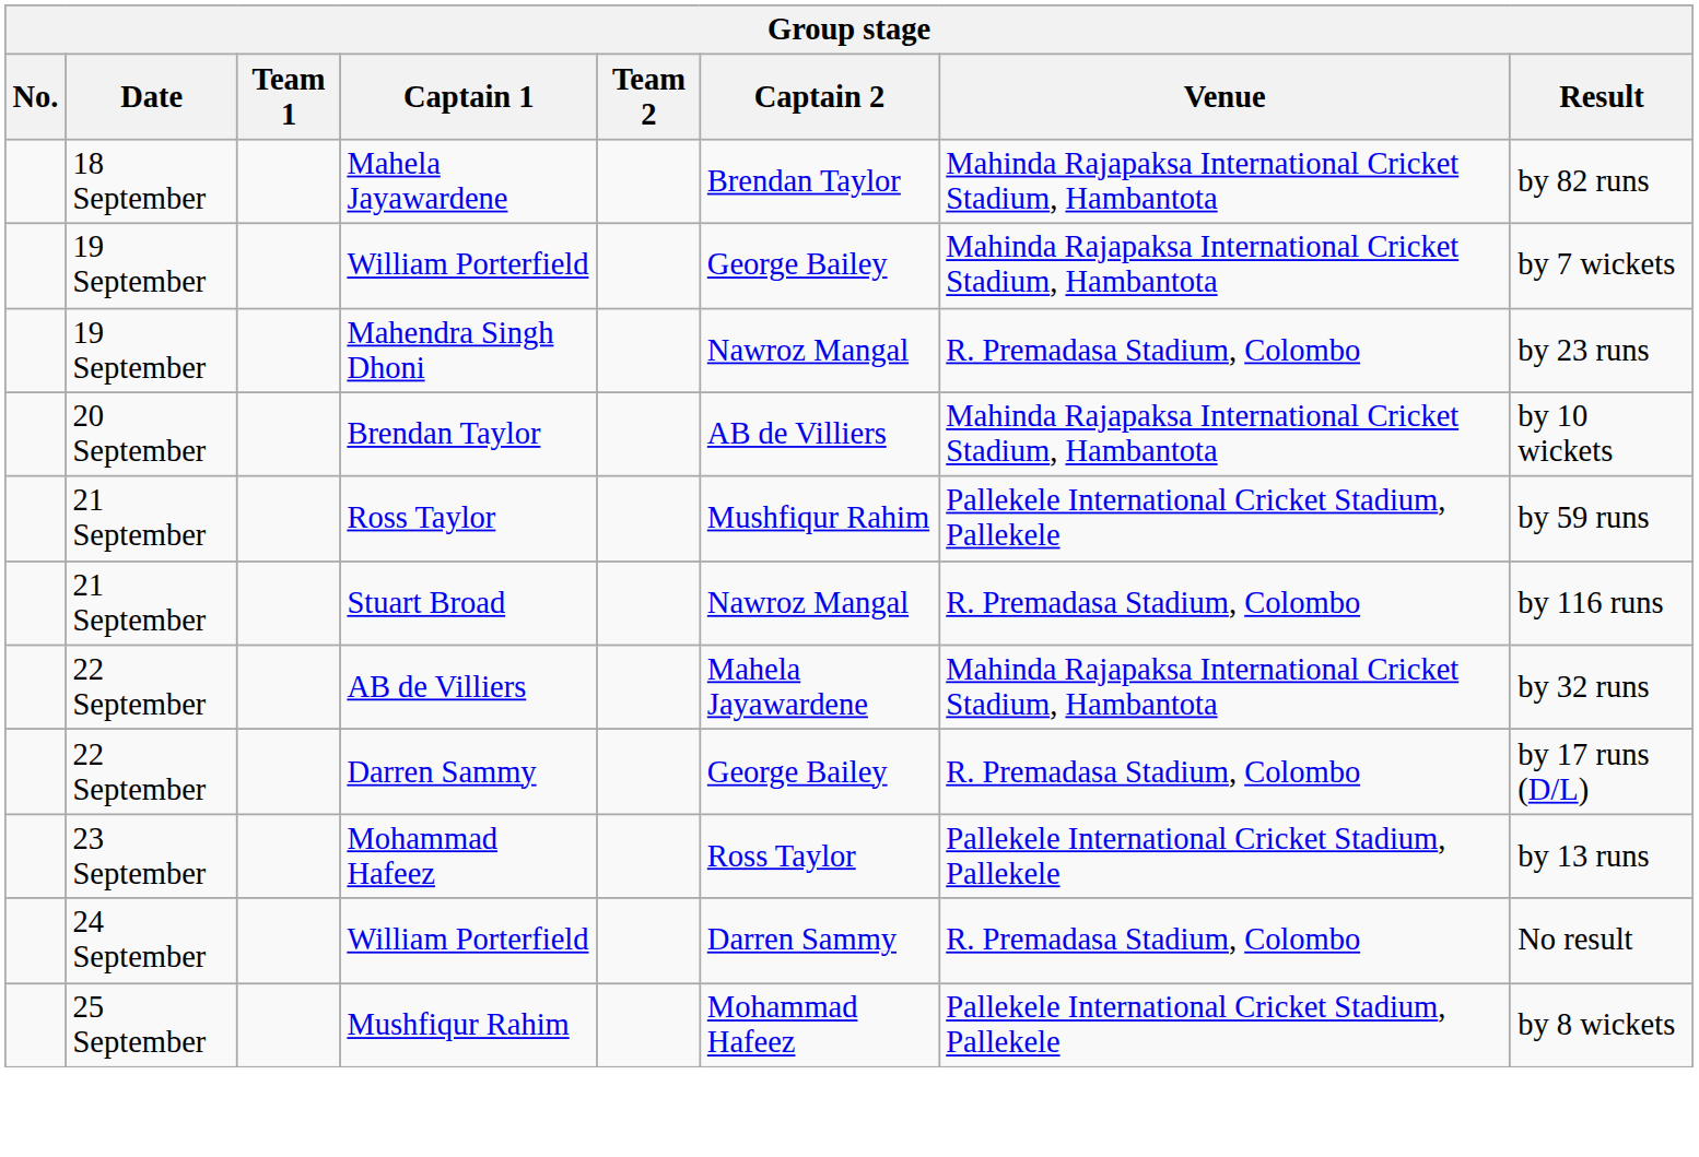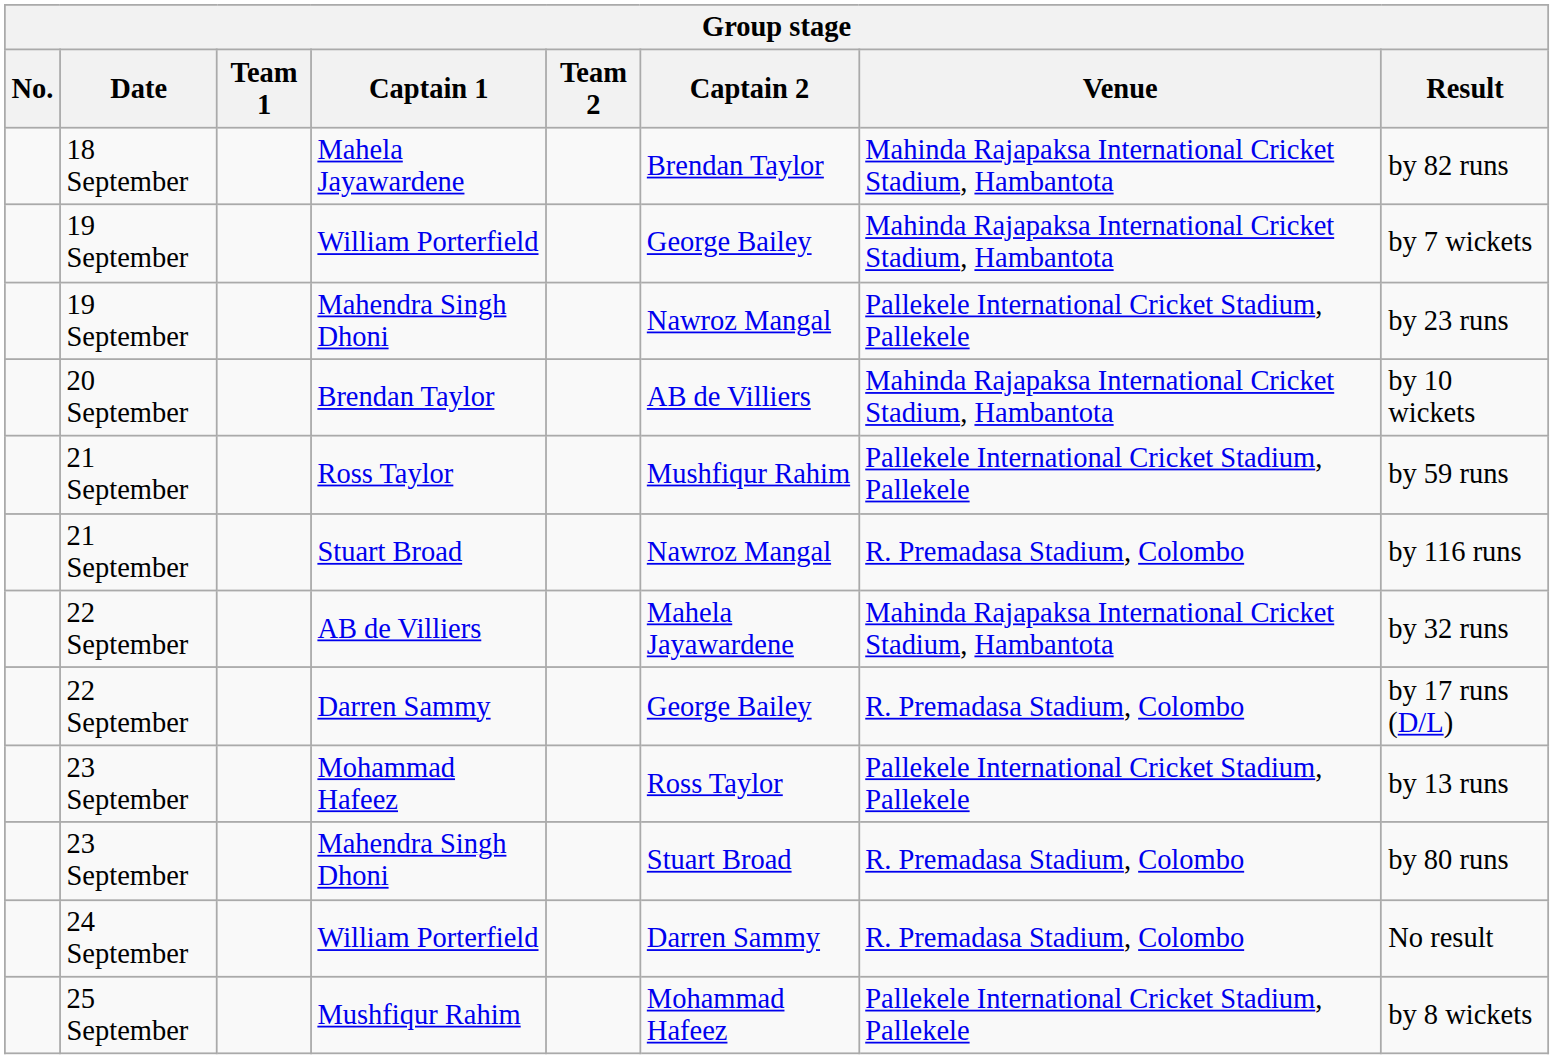19 September / Mahendra Singh Dhoni | Venue: R. Premadasa Stadium, Colombo -> Pallekele International Cricket Stadium, Pallekele
+ row: 23 September | Mahendra Singh Dhoni | Stuart Broad | R. Premadasa Stadium, Colombo | by 80 runs
